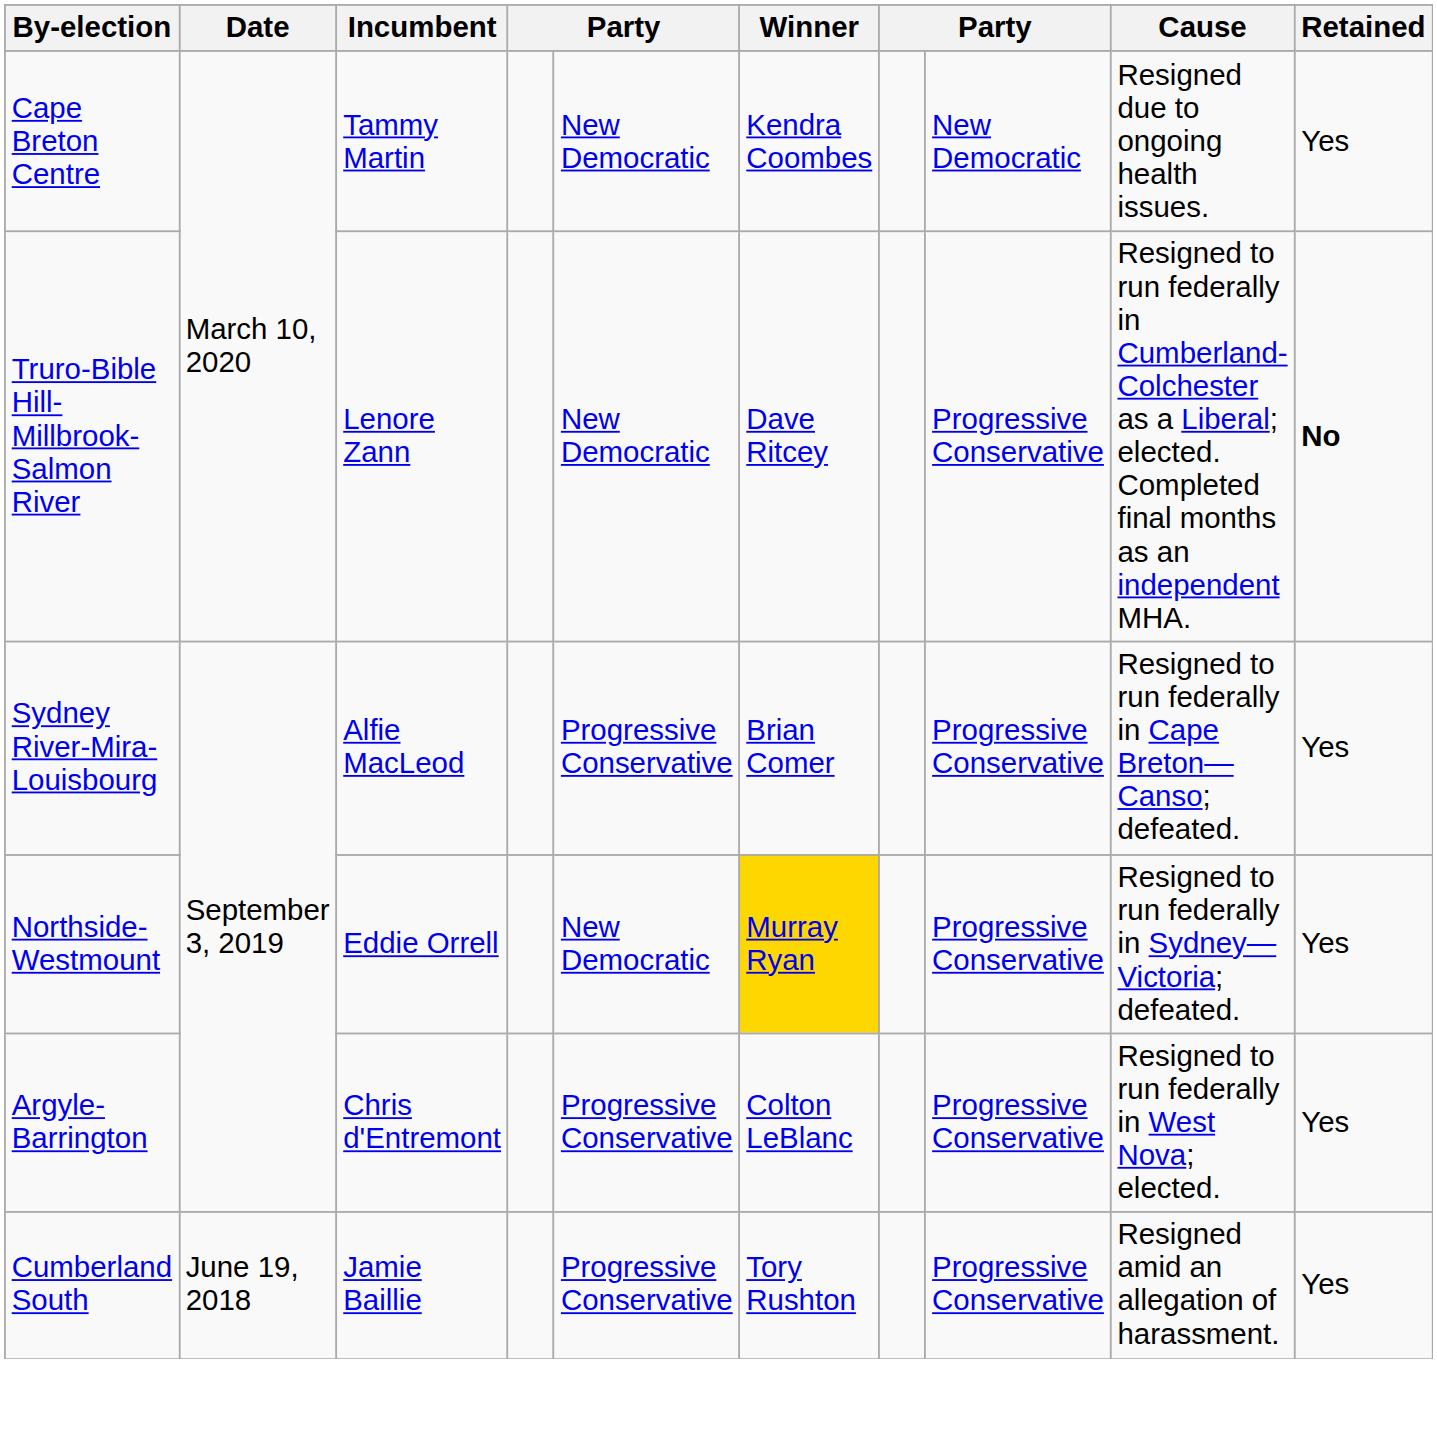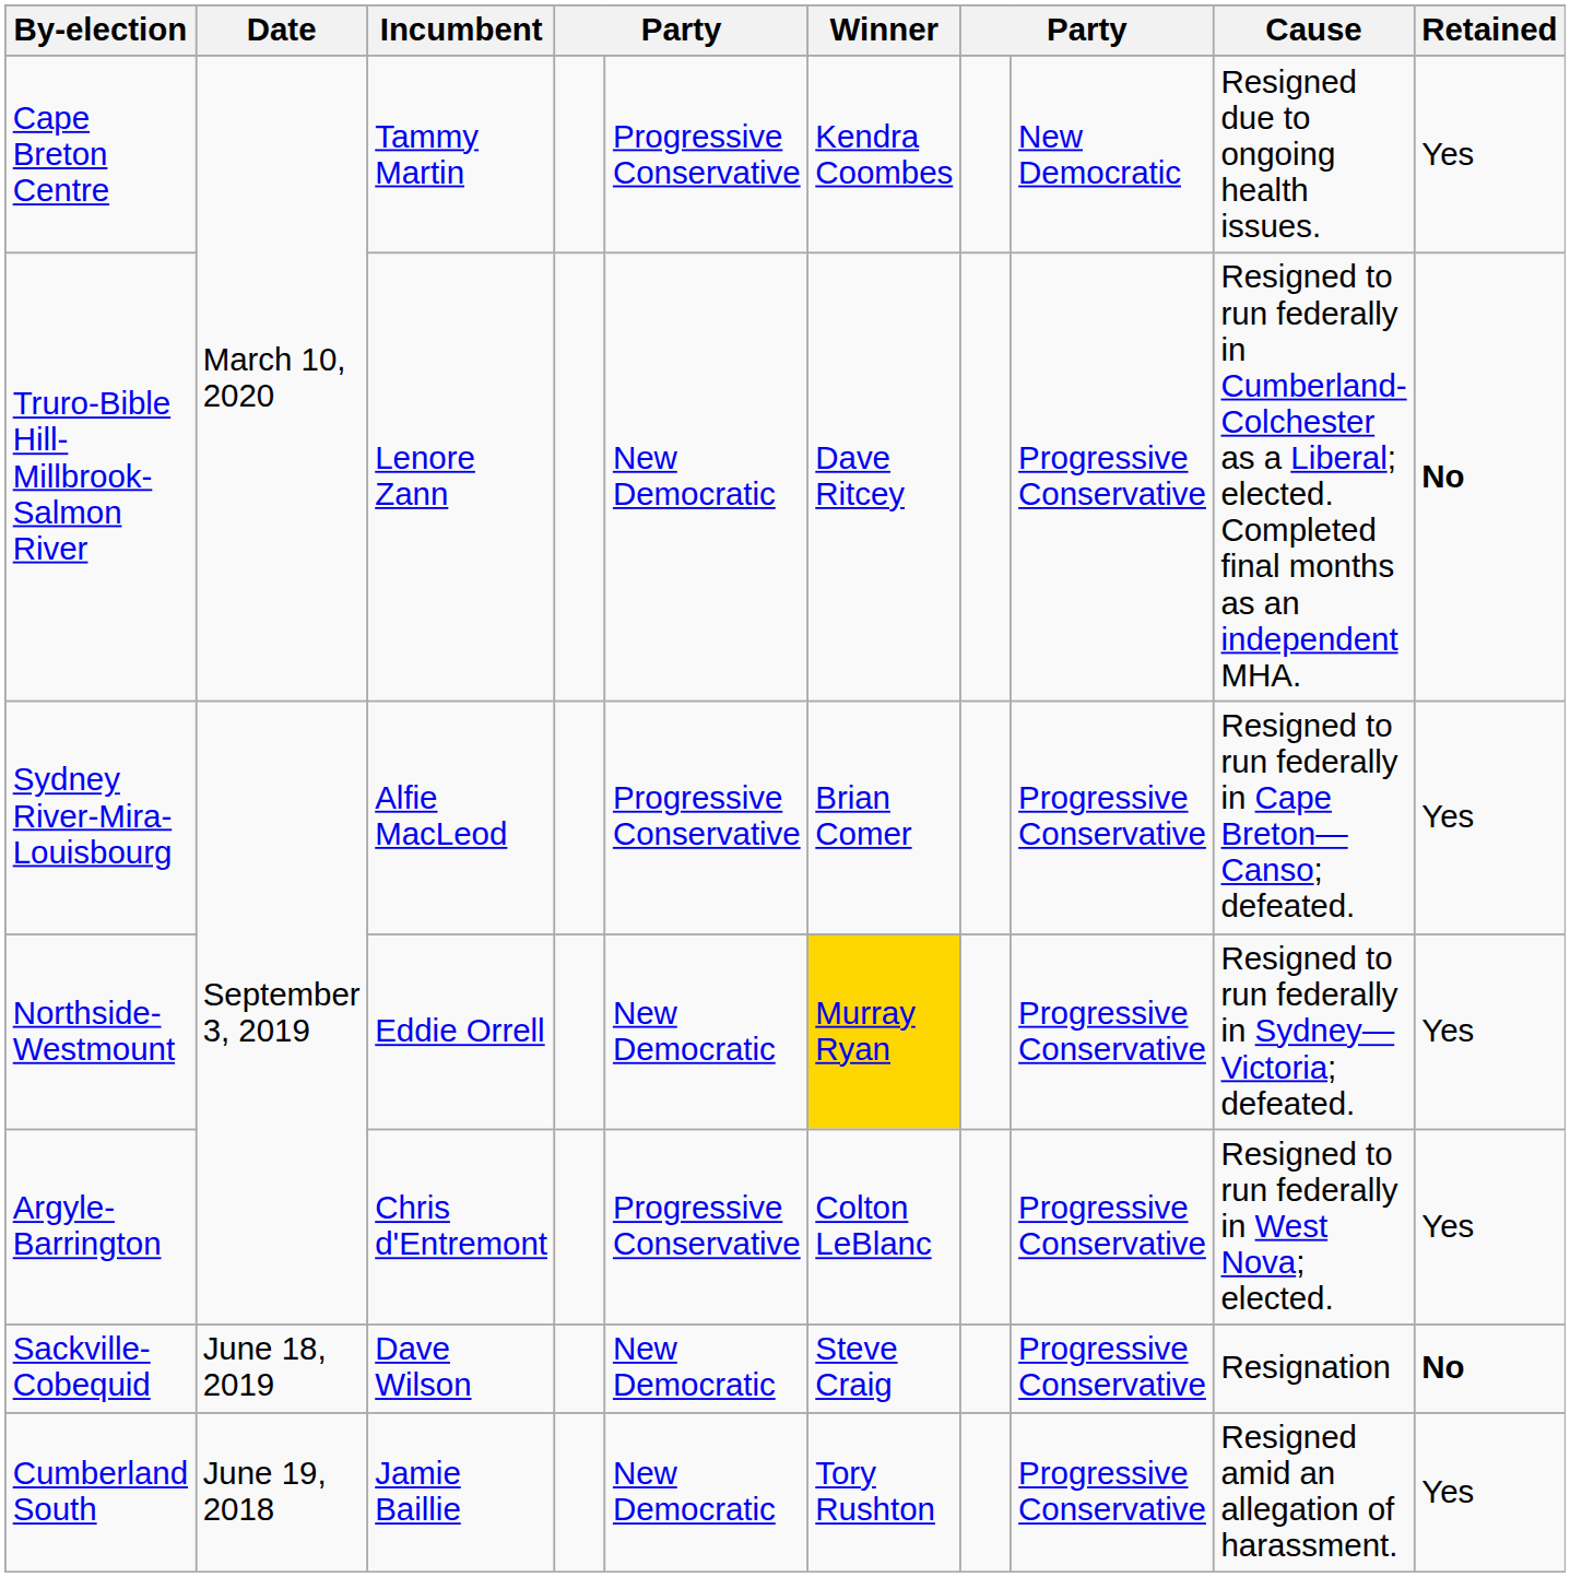Cape Breton Centre | column 5: New Democratic -> Progressive Conservative
+ row: Sackville-Cobequid | June 18, 2019 | Dave Wilson | New Democratic | Steve Craig | Progressive Conservative | Resignation | No
Cumberland South | column 5: Progressive Conservative -> New Democratic
